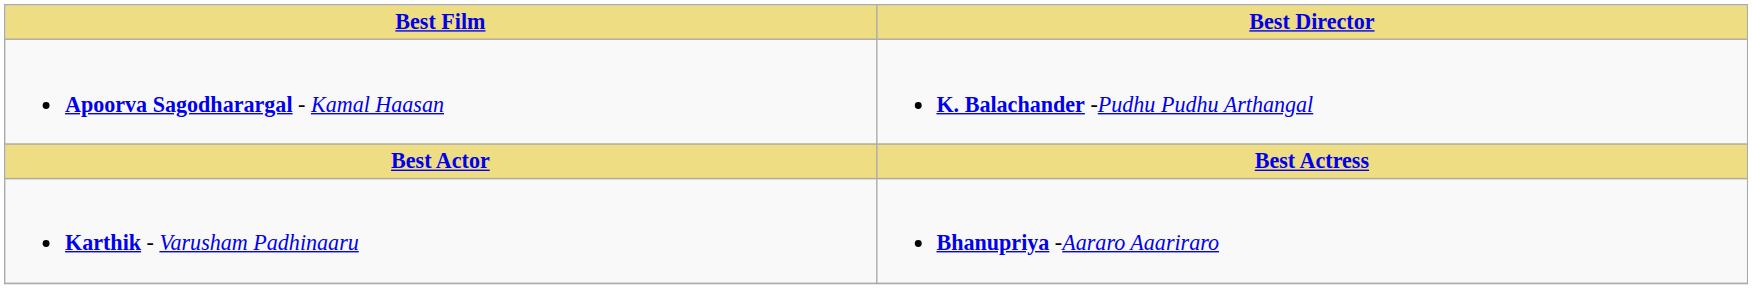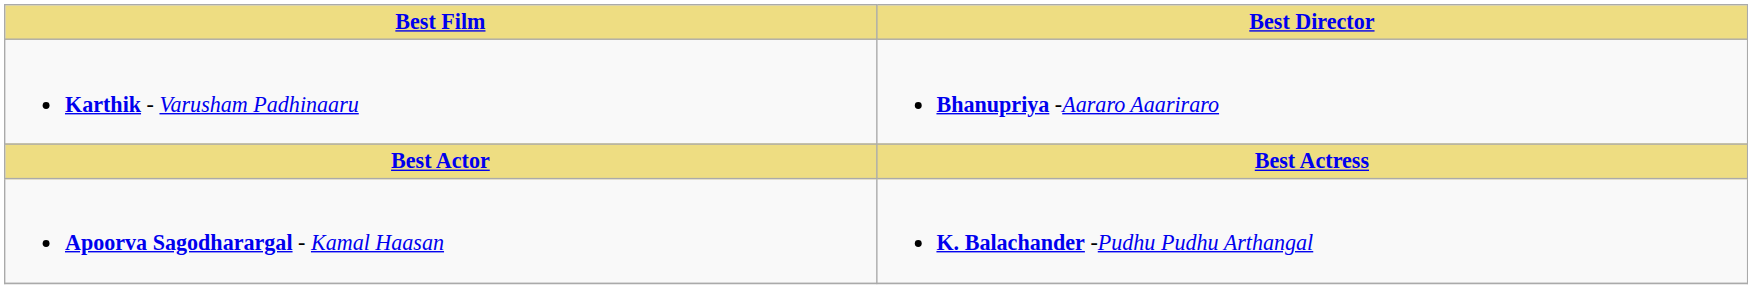rows swapped: Apoorva Sagodharargal - Kamal Haasan <-> Karthik - Varusham Padhinaaru
